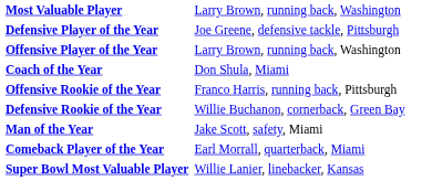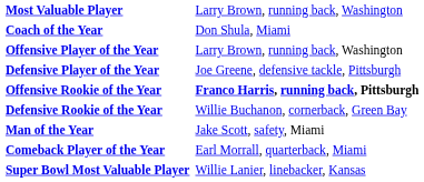rows swapped: Coach of the Year <-> Defensive Player of the Year
Offensive Rookie of the Year | column 2: normal -> bold
